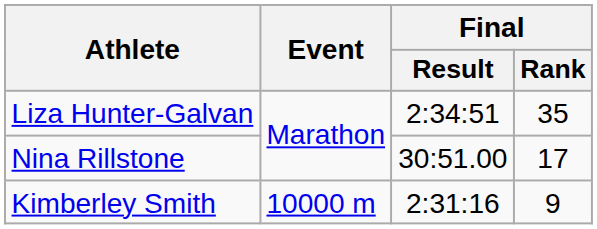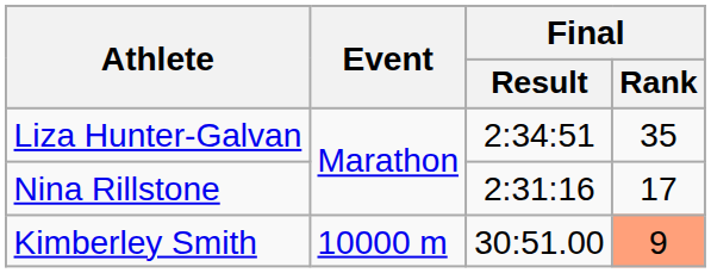Nina Rillstone | Final / Result: 30:51.00 -> 2:31:16
Kimberley Smith | Final / Result: 2:31:16 -> 30:51.00
Kimberley Smith | Final / Rank: no background -> lightsalmon background
